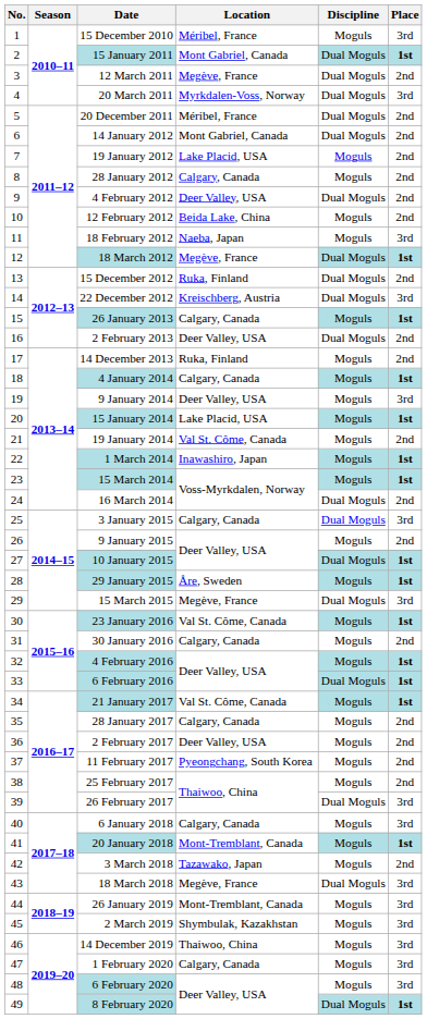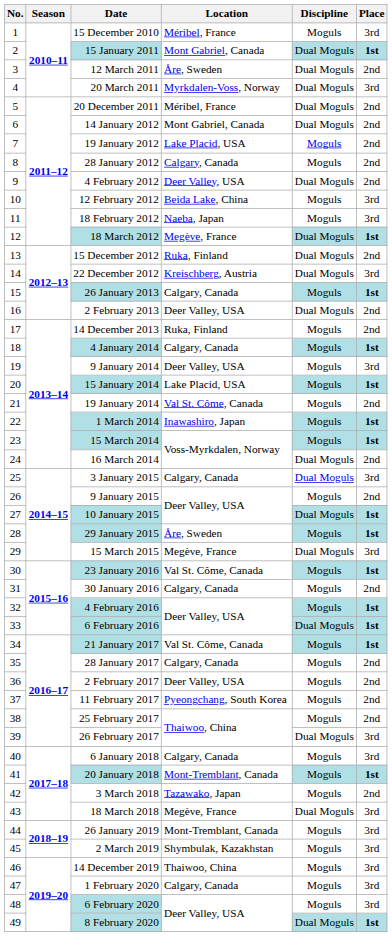12 March 2011 | Location: Megève, France -> Åre, Sweden
12 February 2012 | Place: 2nd -> 3rd
